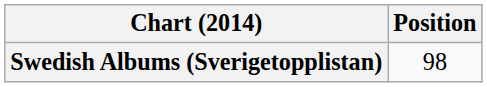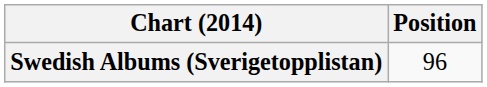Swedish Albums (Sverigetopplistan) | Position: 98 -> 96
